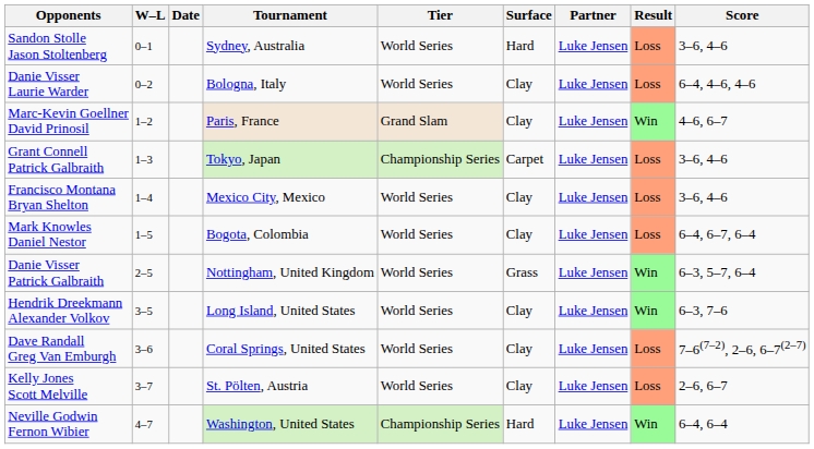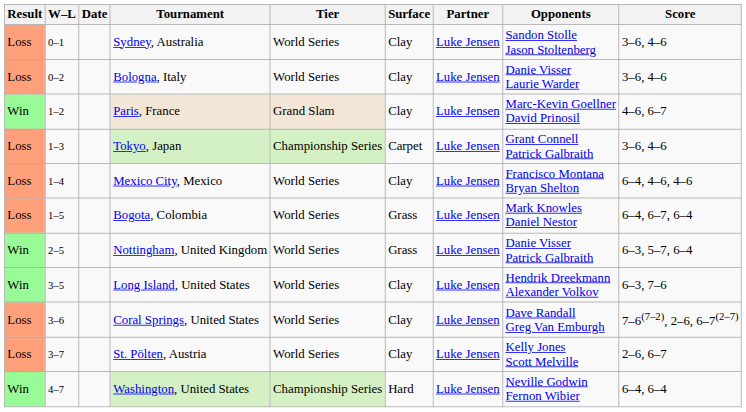columns swapped: Result <-> Opponents
Sydney, Australia | Surface: Hard -> Clay
Bologna, Italy | Score: 6–4, 4–6, 4–6 -> 3–6, 4–6
Mexico City, Mexico | Score: 3–6, 4–6 -> 6–4, 4–6, 4–6
Bogota, Colombia | Surface: Clay -> Grass
